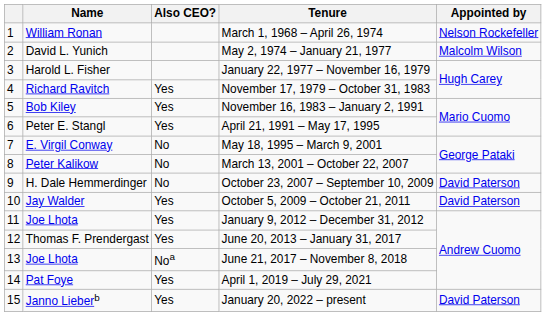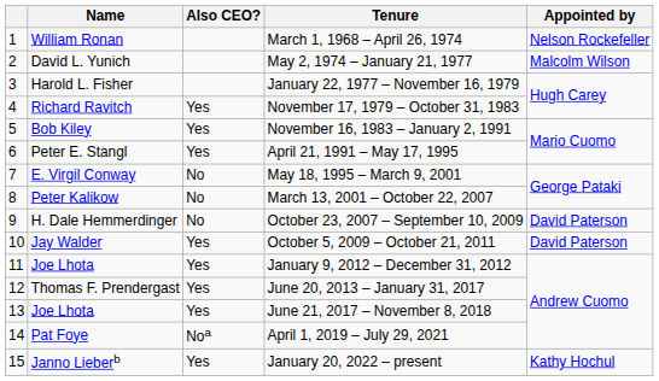June 21, 2017 – November 8, 2018 | Also CEO?: Noa -> Yes
April 1, 2019 – July 29, 2021 | Also CEO?: Yes -> Noa
January 20, 2022 – present | Appointed by: David Paterson -> Kathy Hochul
